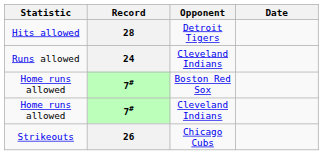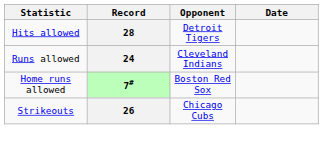- row: Home runs allowed | 7# | Cleveland Indians
